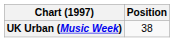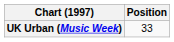UK Urban (Music Week) | Position: 38 -> 33
